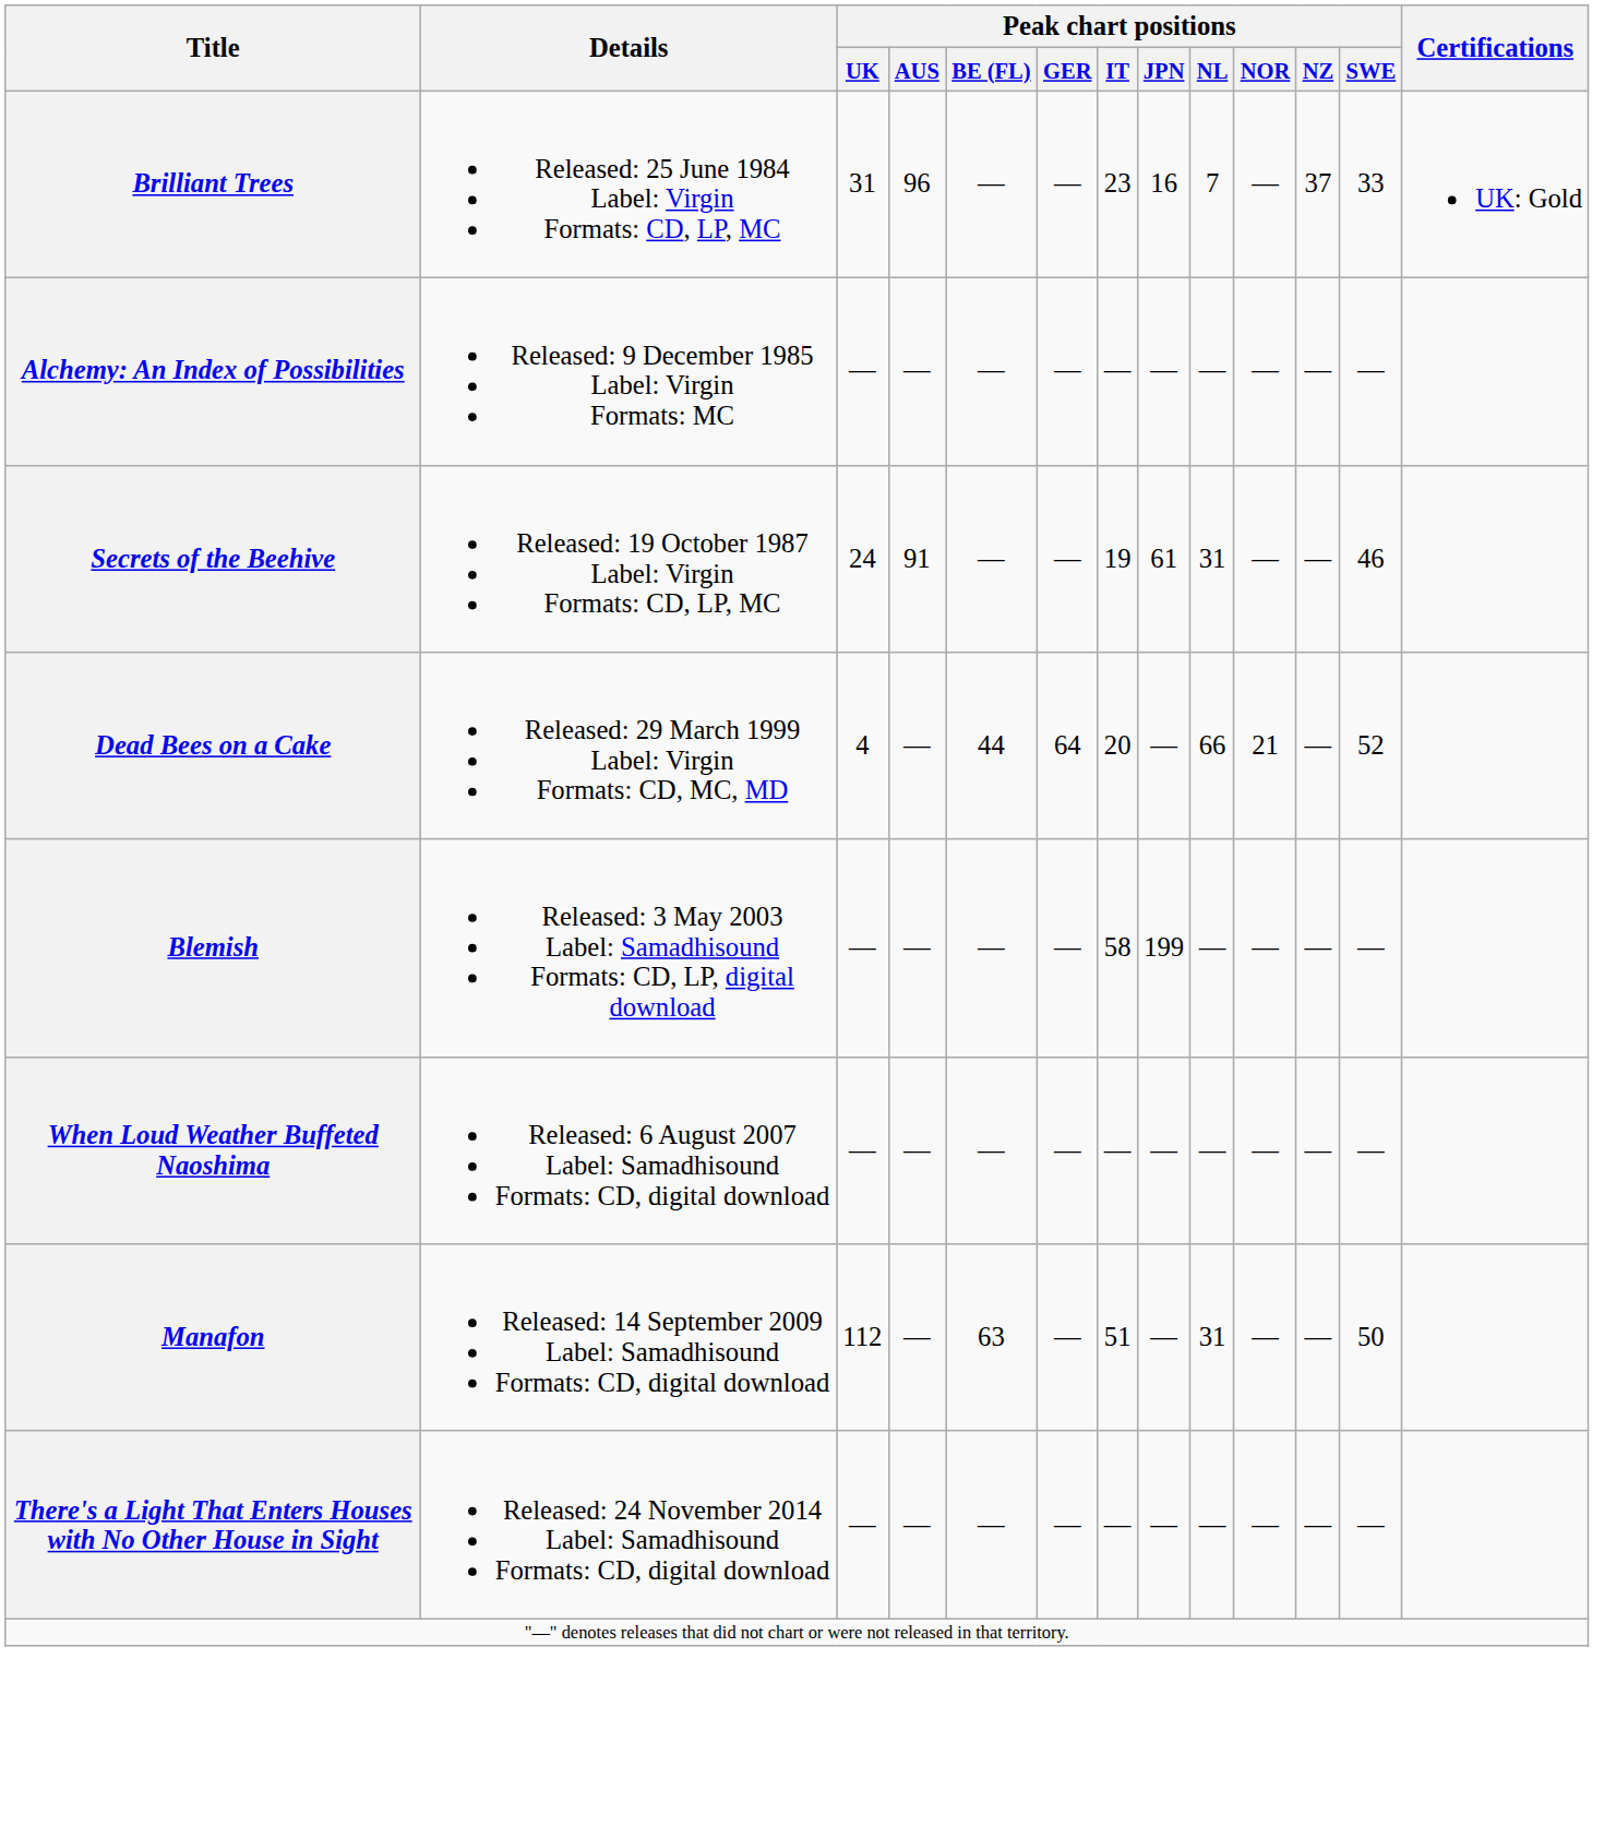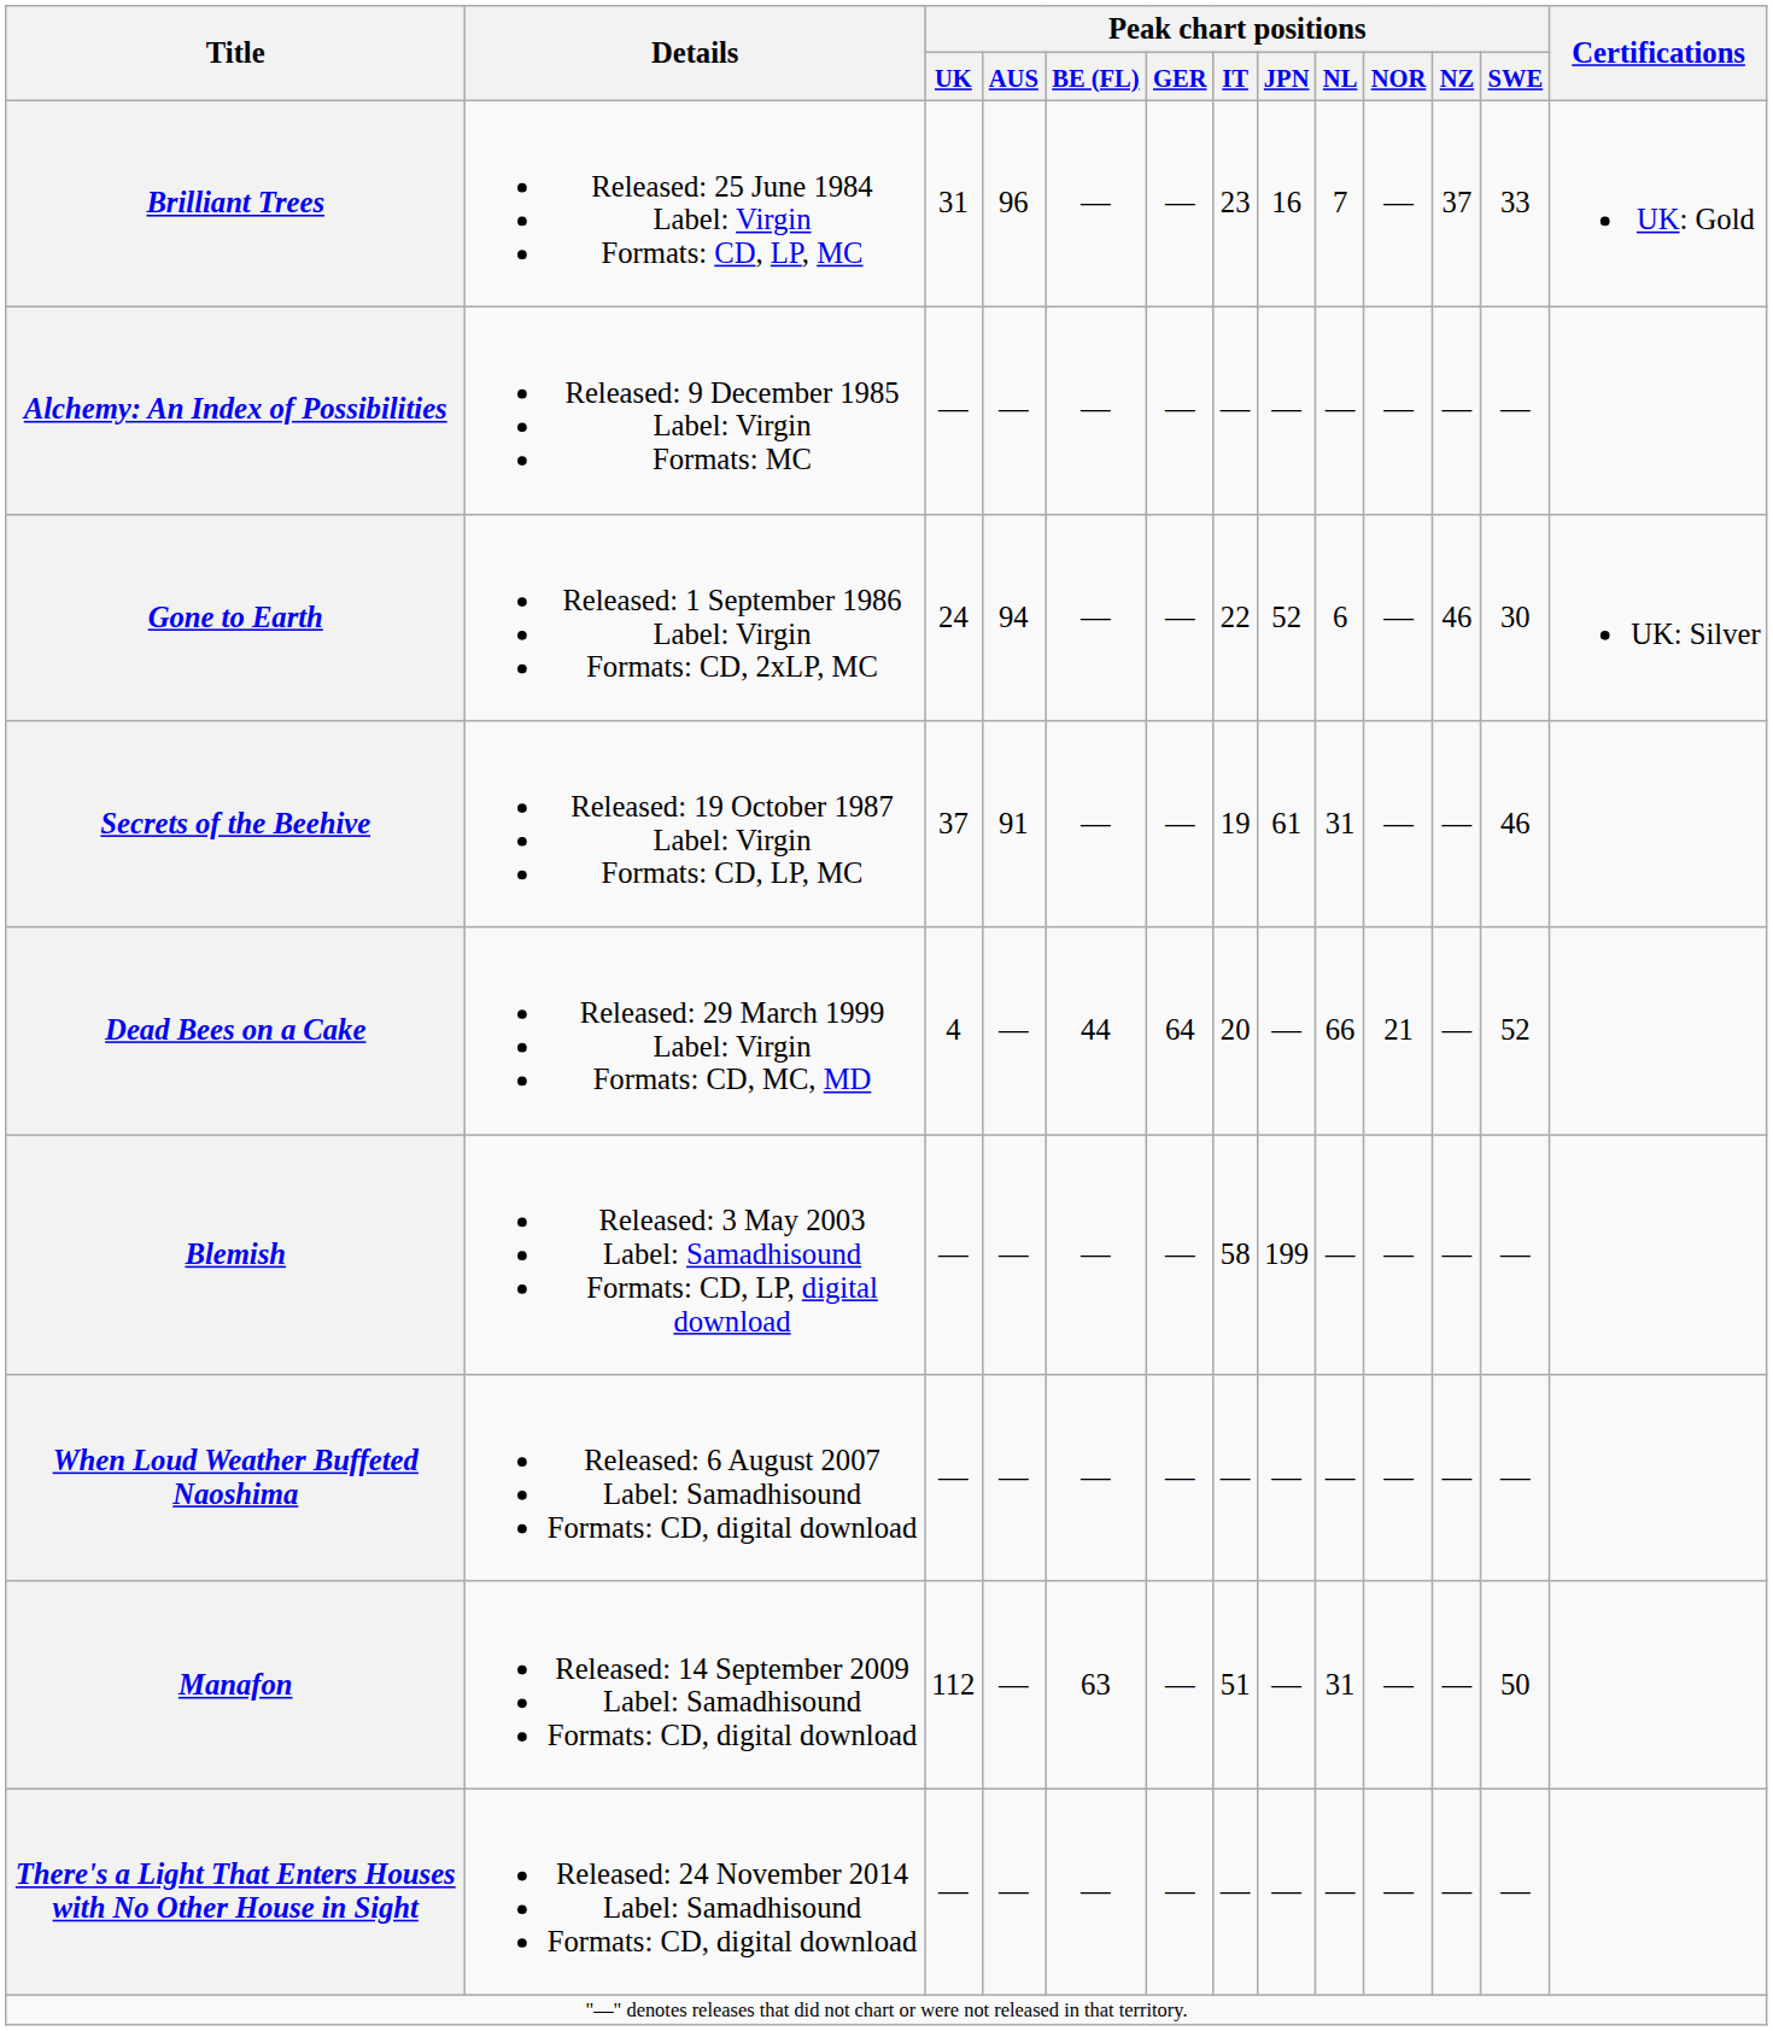+ row: Gone to Earth | Released: 1 September 1986 Label: Virgin Formats: CD, 2xLP, MC | 24 | 94 | — | — | 22 | 52 | 6 | — | 46 | 30 | UK: Silver
Secrets of the Beehive | Peak chart positions / UK: 24 -> 37
